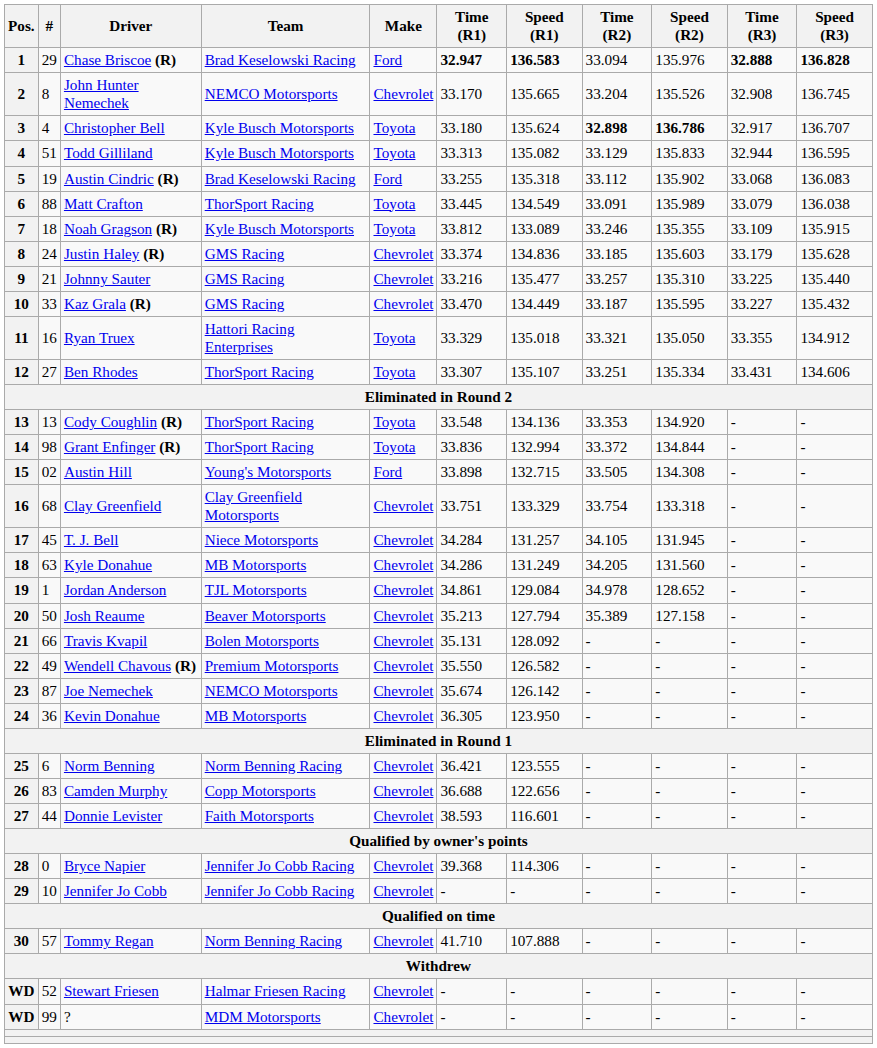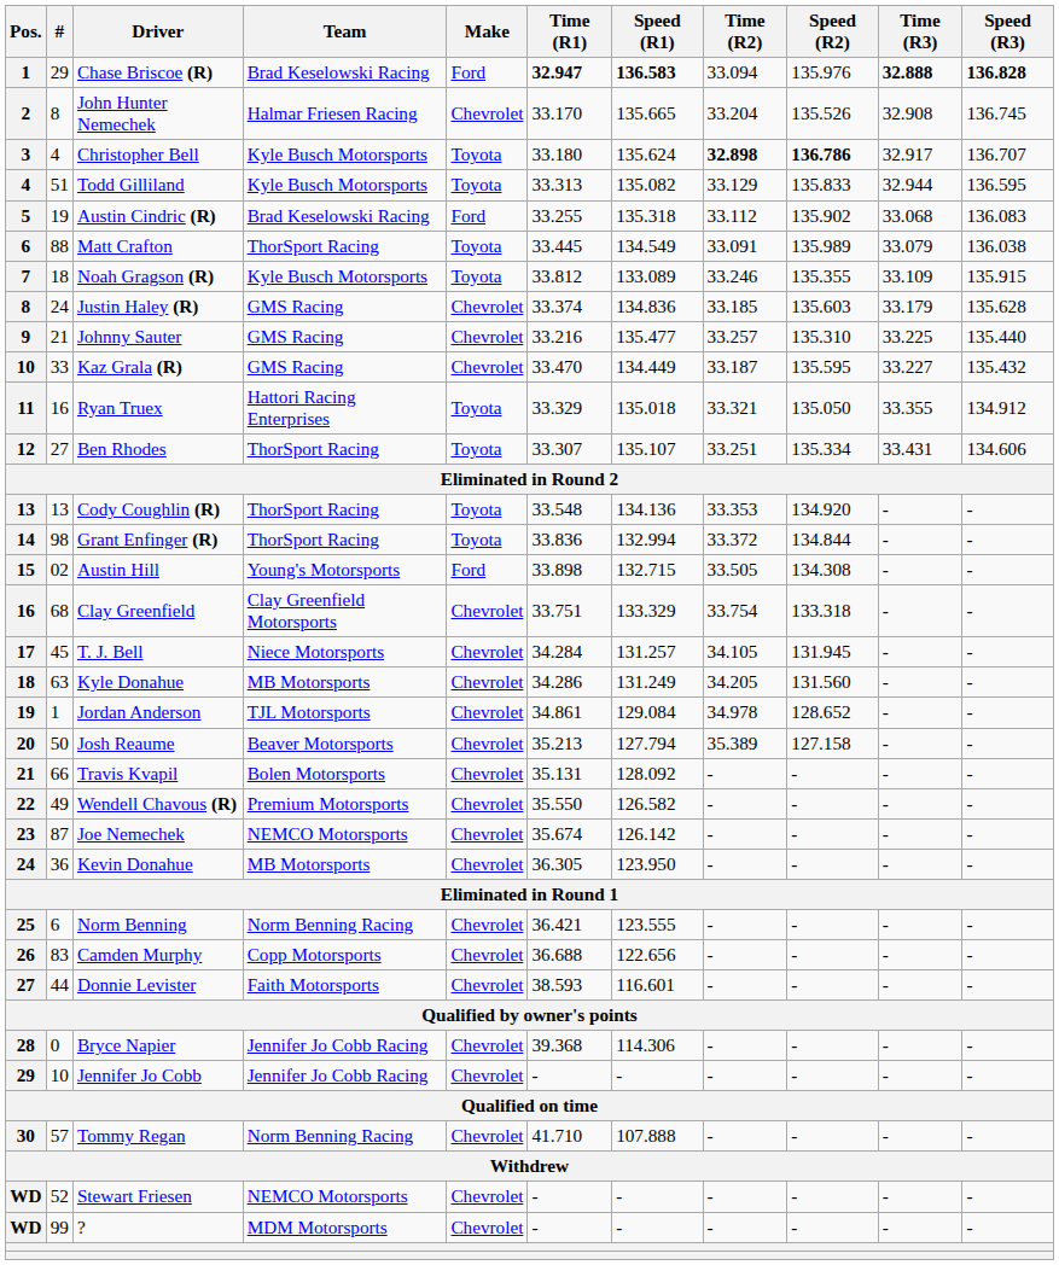John Hunter Nemechek | Team: NEMCO Motorsports -> Halmar Friesen Racing
Stewart Friesen | Team: Halmar Friesen Racing -> NEMCO Motorsports
